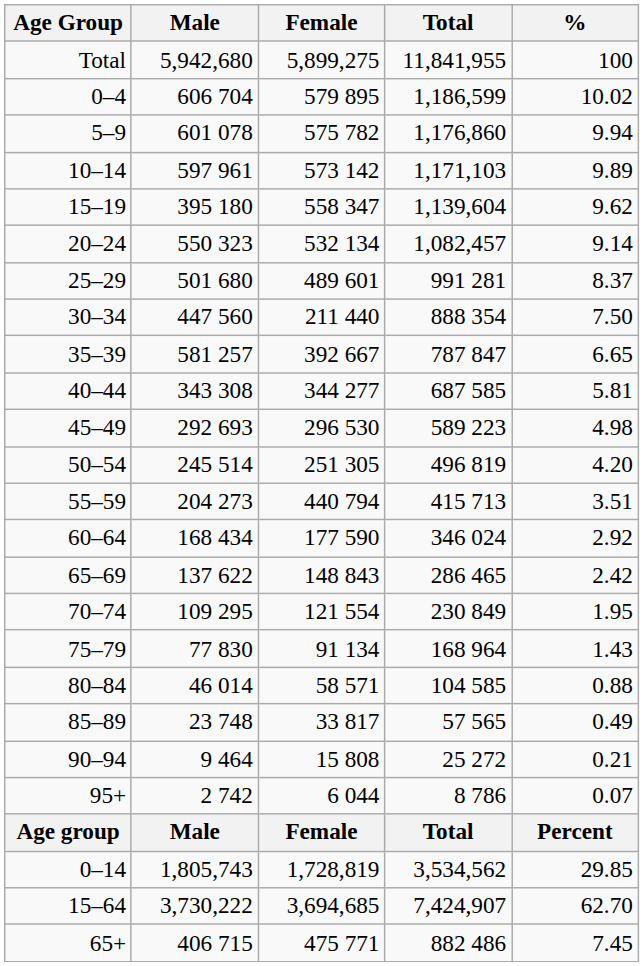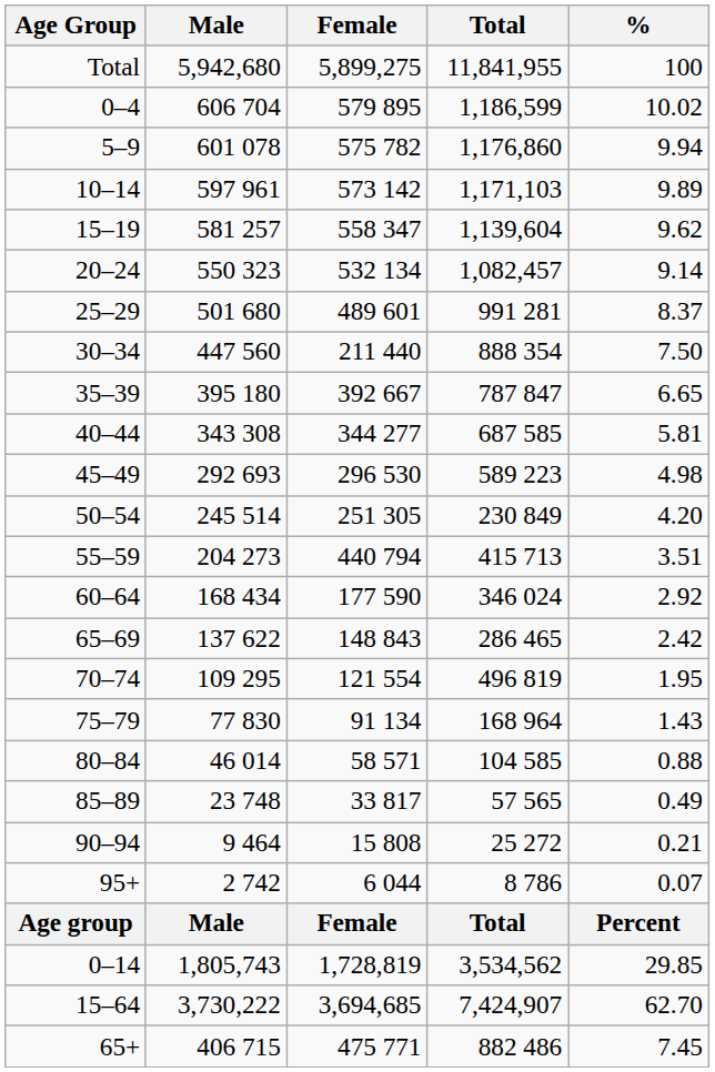15–19 | Male: 395 180 -> 581 257
35–39 | Male: 581 257 -> 395 180
50–54 | Total: 496 819 -> 230 849
70–74 | Total: 230 849 -> 496 819
